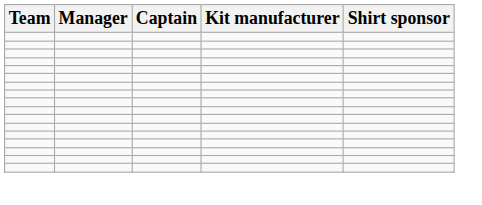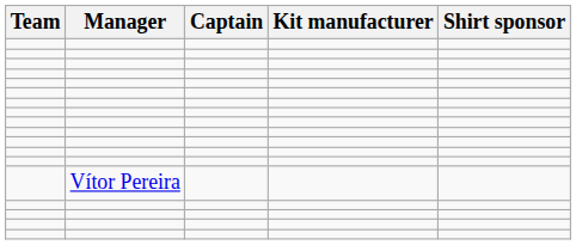+ row: Vítor Pereira
